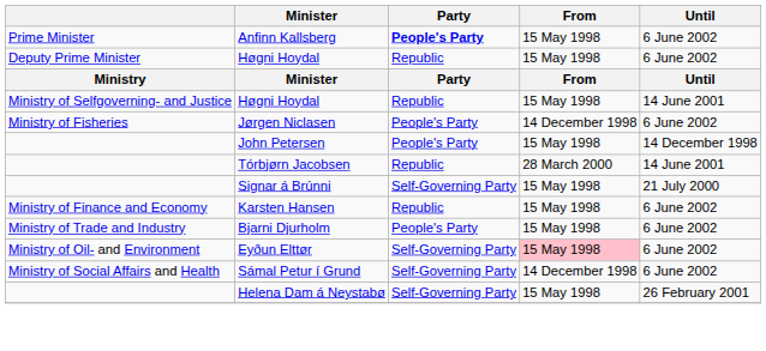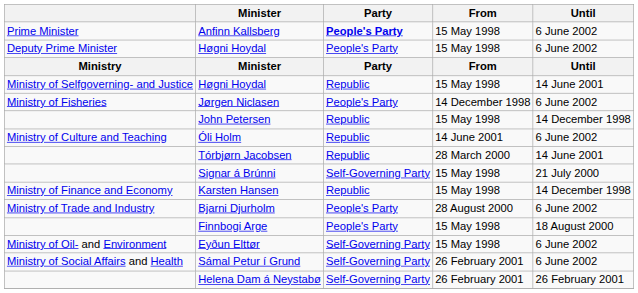Deputy Prime Minister / Høgni Hoydal | Party: Republic -> People's Party
John Petersen | Party: People's Party -> Republic
+ row: Ministry of Culture and Teaching | Óli Holm | Republic | 14 June 2001 | 6 June 2002
Karsten Hansen | Until: 6 June 2002 -> 14 December 1998
Bjarni Djurholm | From: 15 May 1998 -> 28 August 2000
+ row: Finnbogi Arge | People's Party | 15 May 1998 | 18 August 2000
Eyðun Elttør | From: pink background -> no background
Sámal Petur í Grund | From: 14 December 1998 -> 26 February 2001
Helena Dam á Neystabø | From: 15 May 1998 -> 26 February 2001
